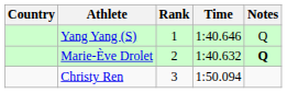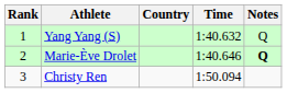columns swapped: Rank <-> Country
Yang Yang (S) | Time: 1:40.646 -> 1:40.632
Marie-Ève Drolet | Time: 1:40.632 -> 1:40.646
